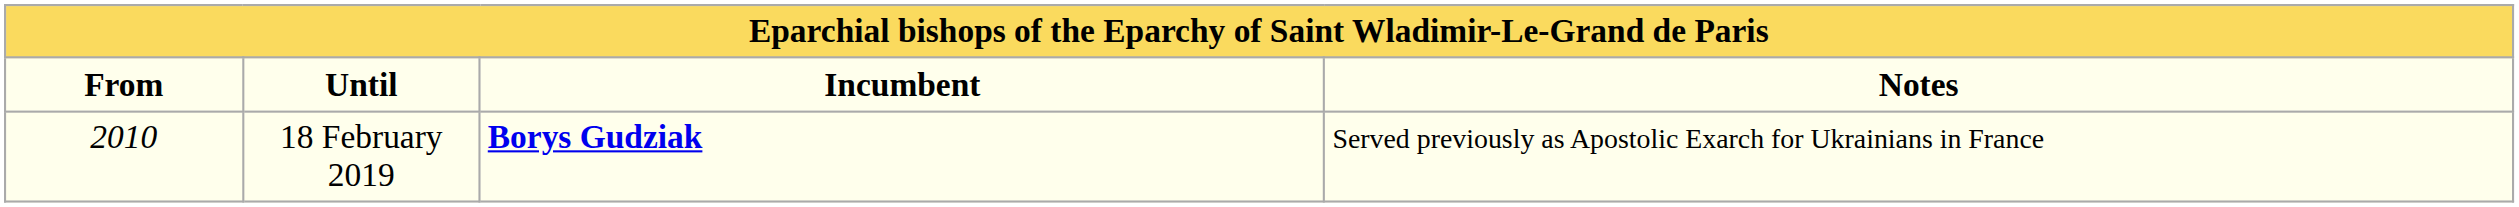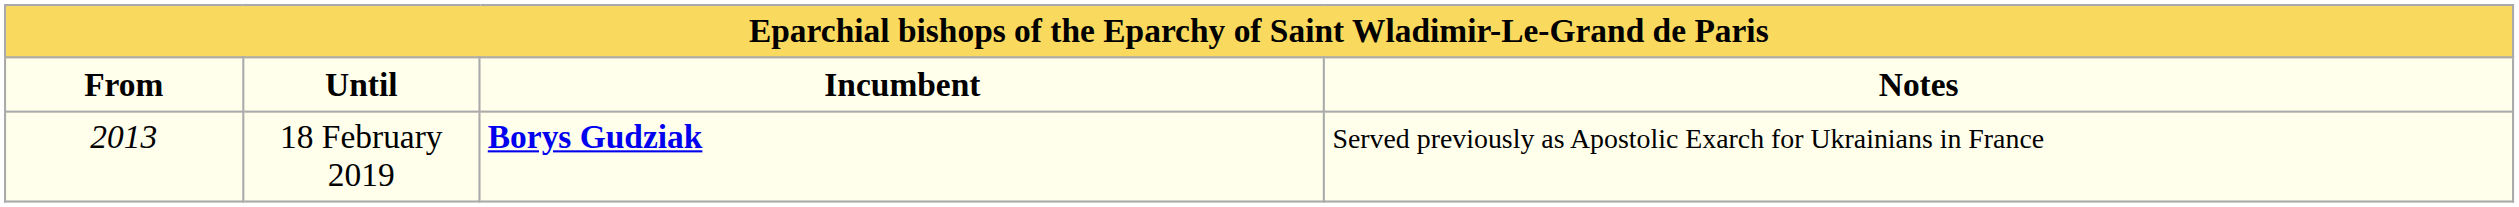18 February 2019 | From: 2010 -> 2013
